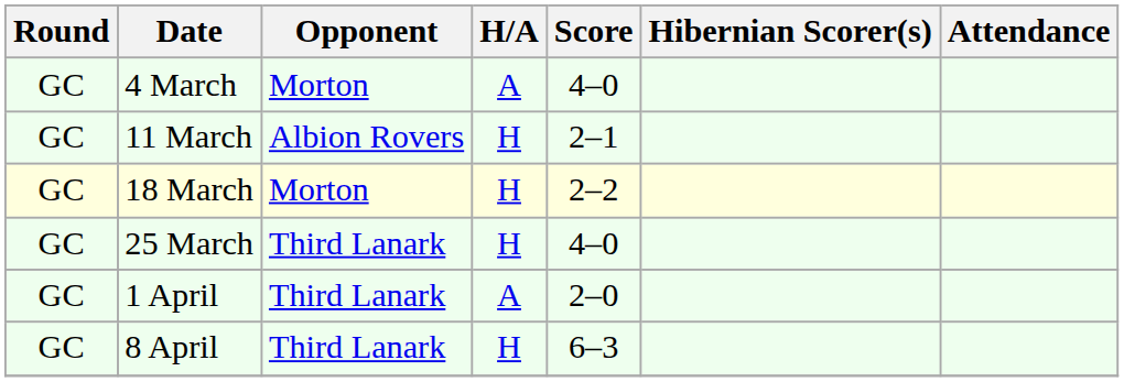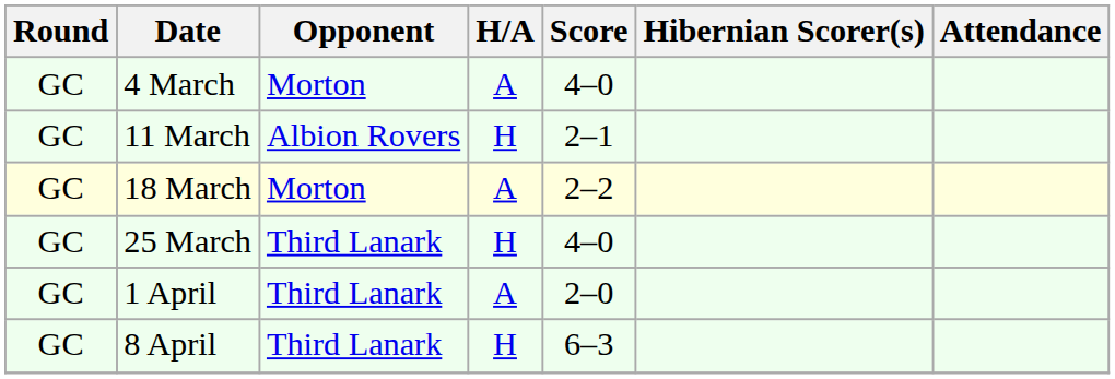18 March | H/A: H -> A
